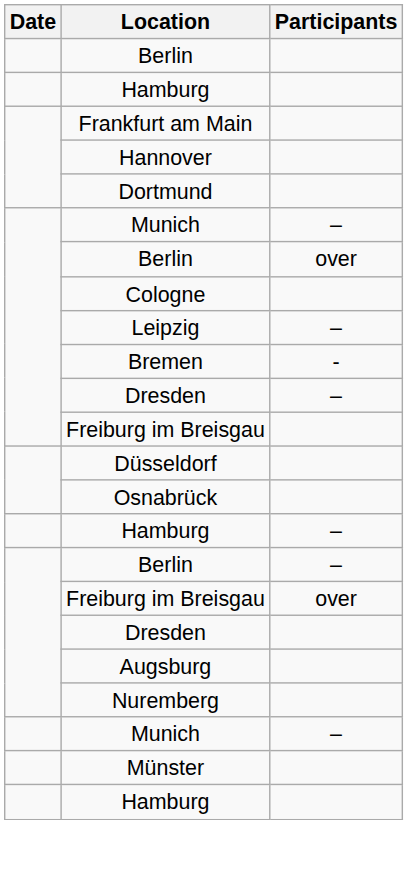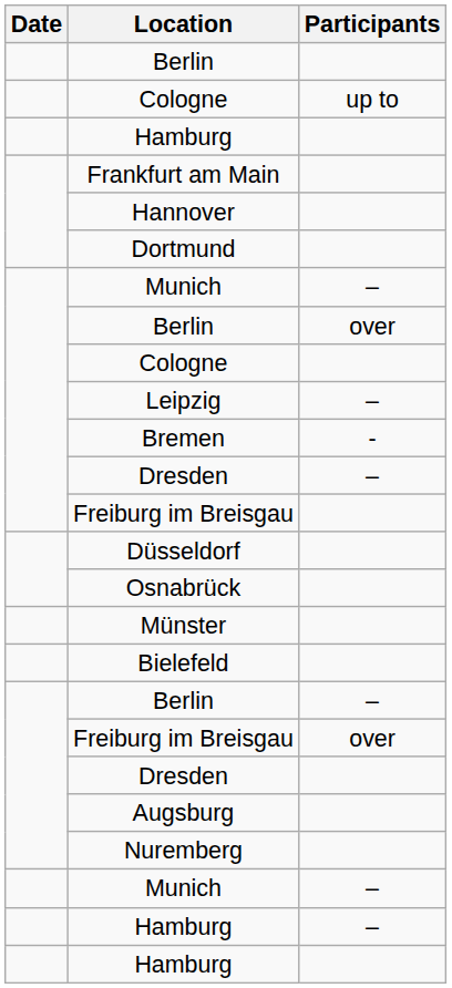+ row: Cologne | up to
rows swapped: Hamburg / – <-> Münster
+ row: Bielefeld
